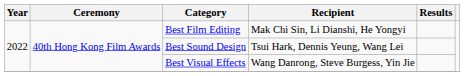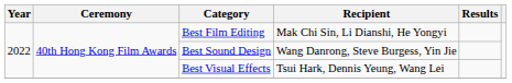Best Sound Design | Recipient: Tsui Hark, Dennis Yeung, Wang Lei -> Wang Danrong, Steve Burgess, Yin Jie
Best Visual Effects | Recipient: Wang Danrong, Steve Burgess, Yin Jie -> Tsui Hark, Dennis Yeung, Wang Lei
